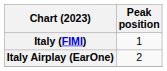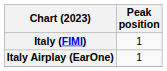Italy Airplay (EarOne) | Peak position: 2 -> 1
